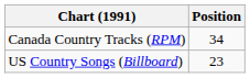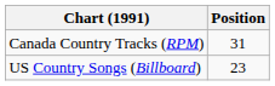Canada Country Tracks (RPM) | Position: 34 -> 31
